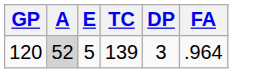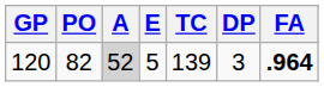+ column: PO | 82
120 | FA: normal -> bold
